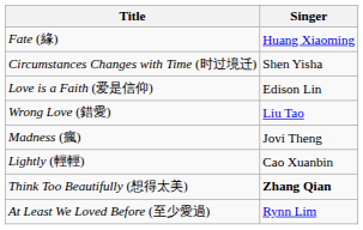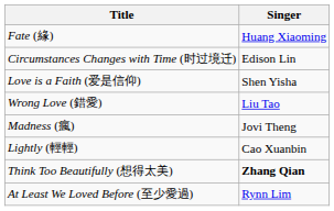Circumstances Changes with Time (时过境迁) | Singer: Shen Yisha -> Edison Lin
Love is a Faith (爱是信仰) | Singer: Edison Lin -> Shen Yisha
